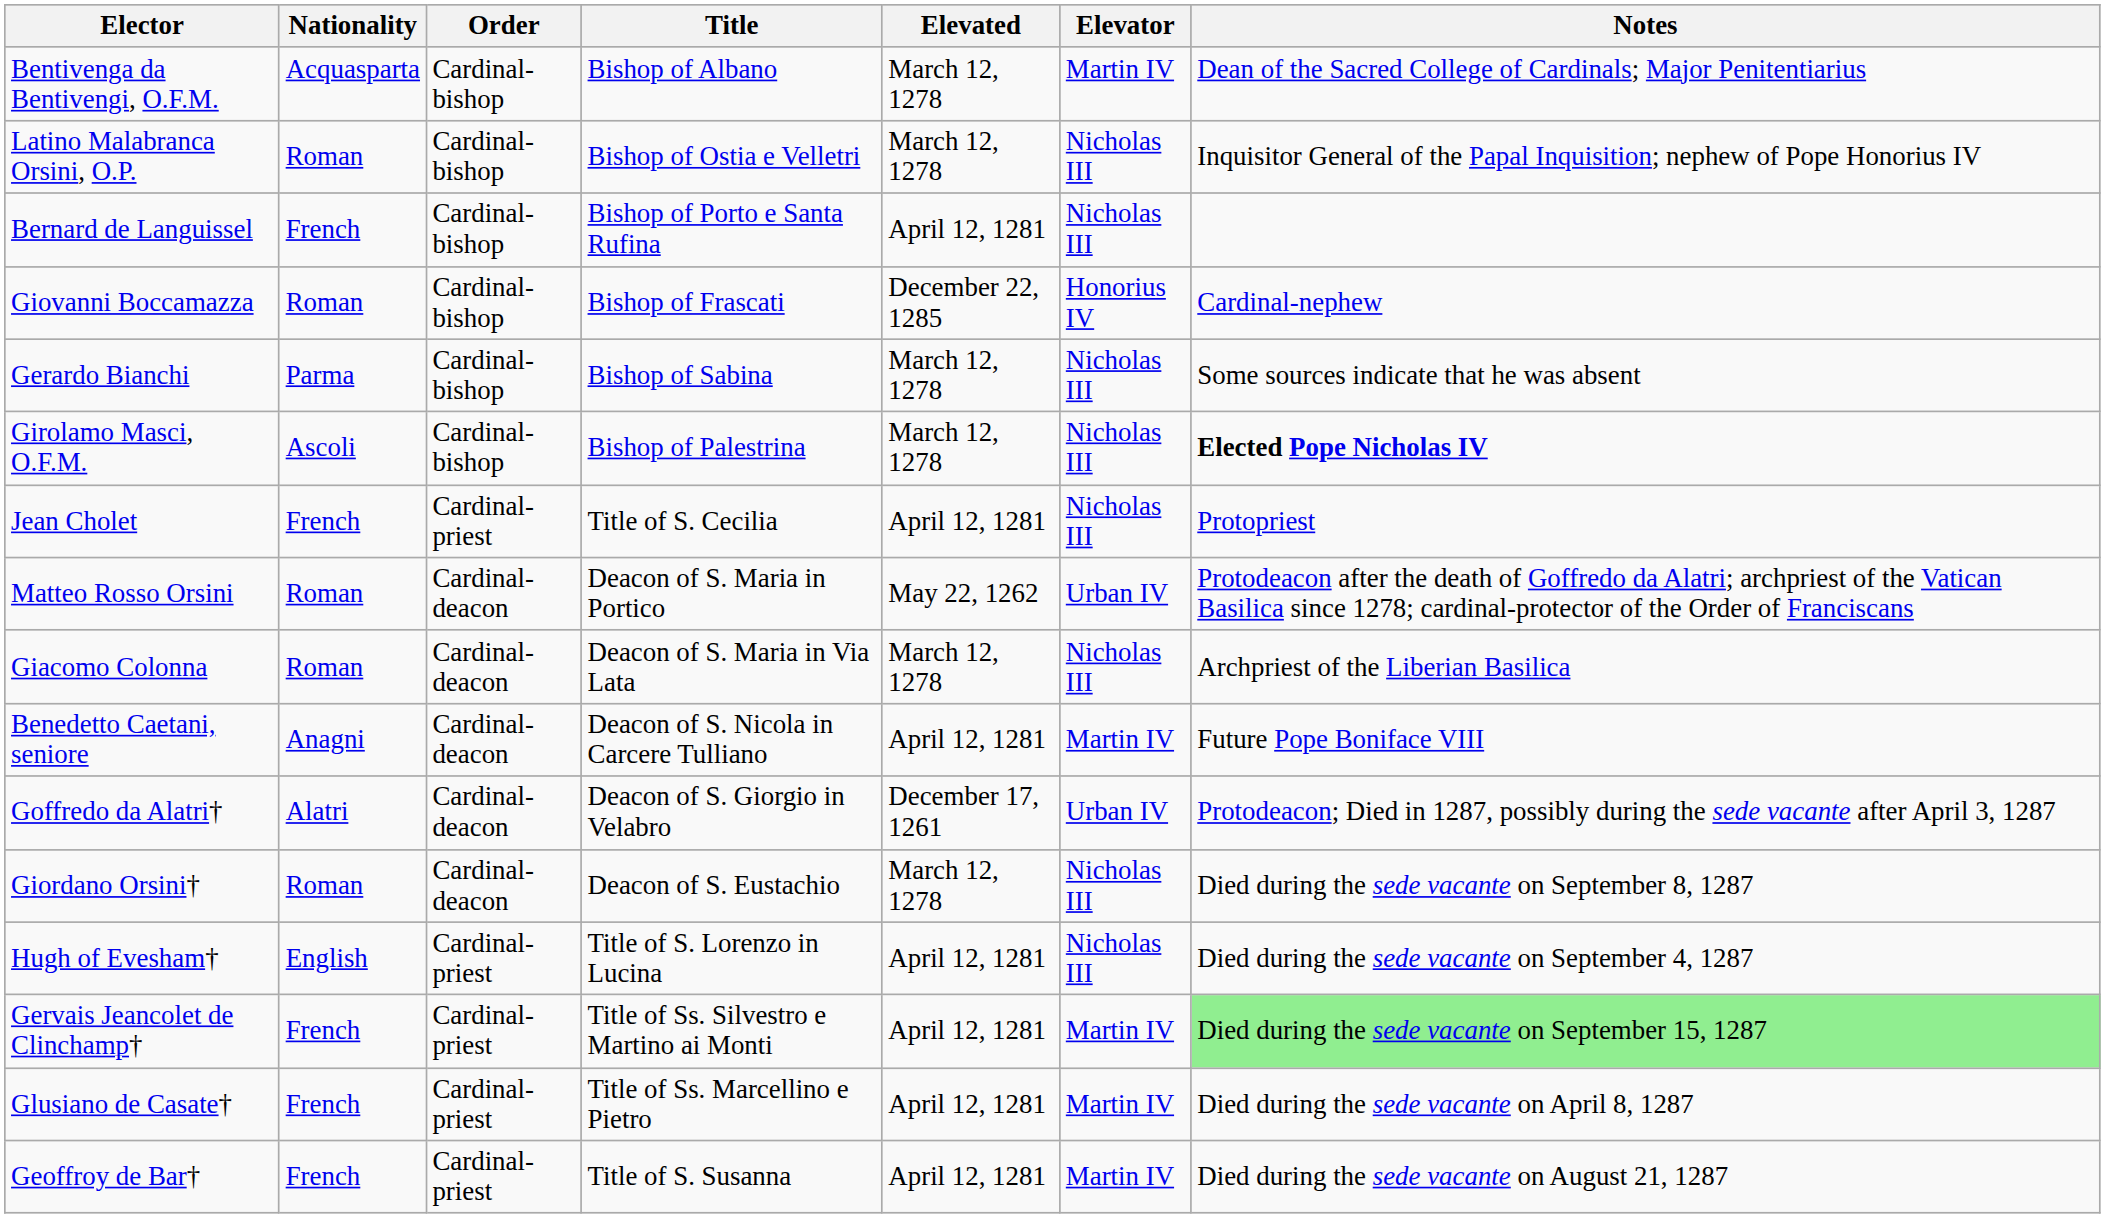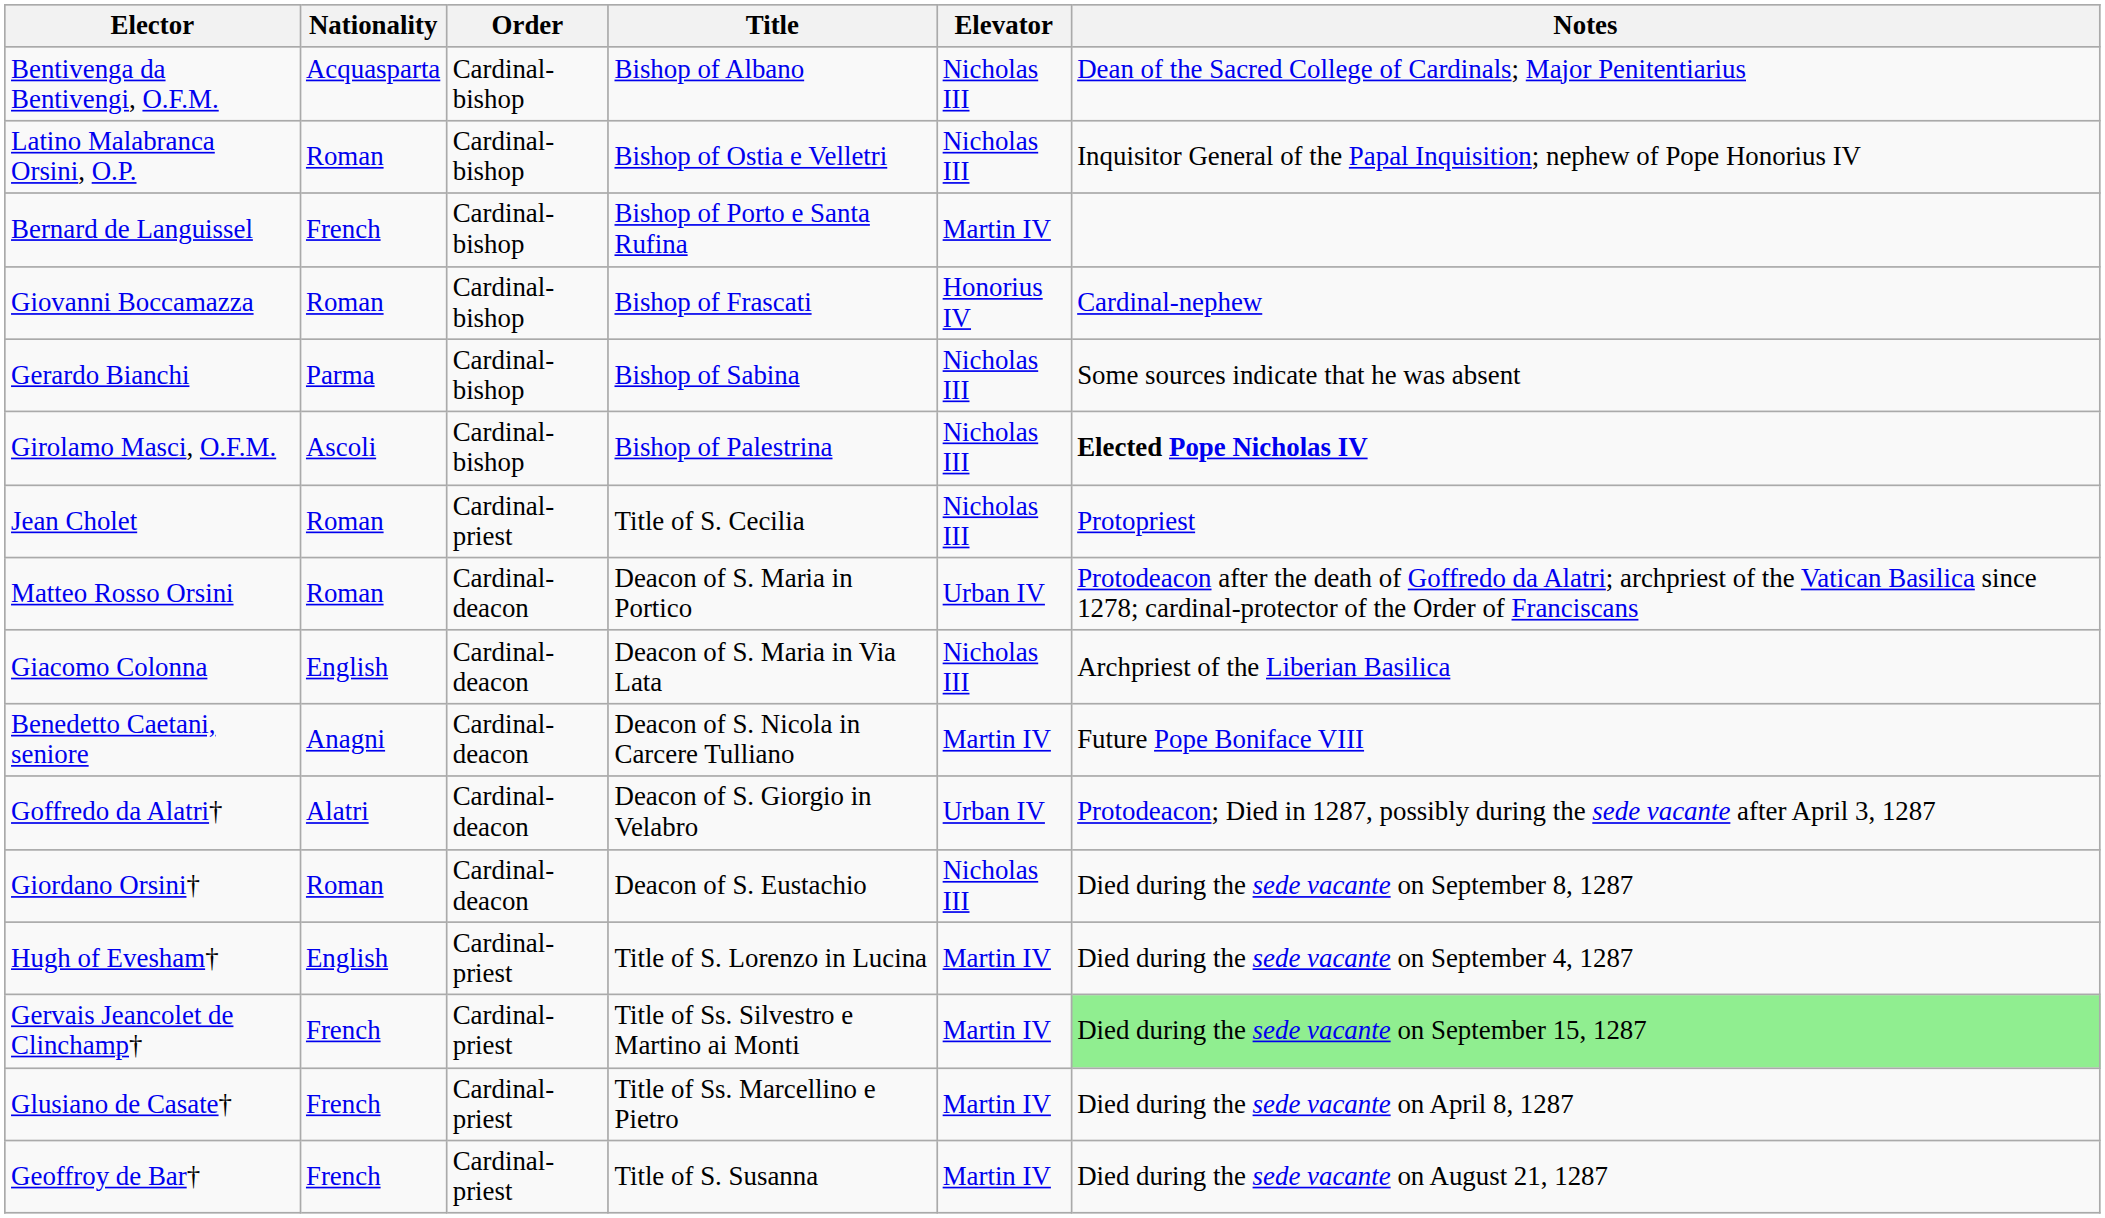- column: Elevated | March 12, 1278 | March 12, 1278 | April 12, 1281 | December 22, 1285 | March 12, 1278 | March 12, 1278 | April 12, 1281 | May 22, 1262 | March 12, 1278 | April 12, 1281 | December 17, 1261 | March 12, 1278 | April 12, 1281 | April 12, 1281 | April 12, 1281 | April 12, 1281
Bentivenga da Bentivengi, O.F.M. | Elevator: Martin IV -> Nicholas III
Bernard de Languissel | Elevator: Nicholas III -> Martin IV
Jean Cholet | Nationality: French -> Roman
Giacomo Colonna | Nationality: Roman -> English
Hugh of Evesham† | Elevator: Nicholas III -> Martin IV
